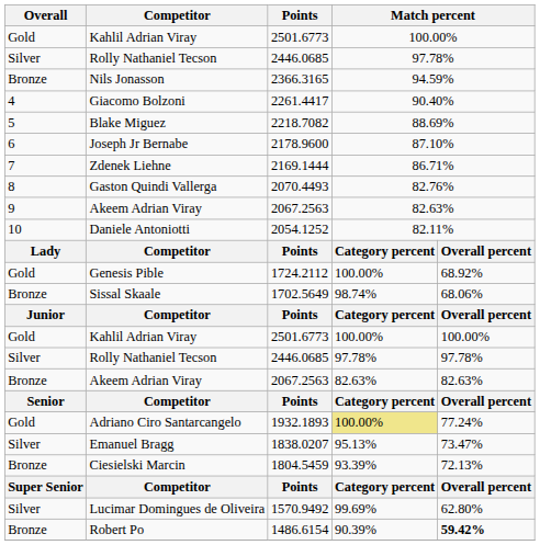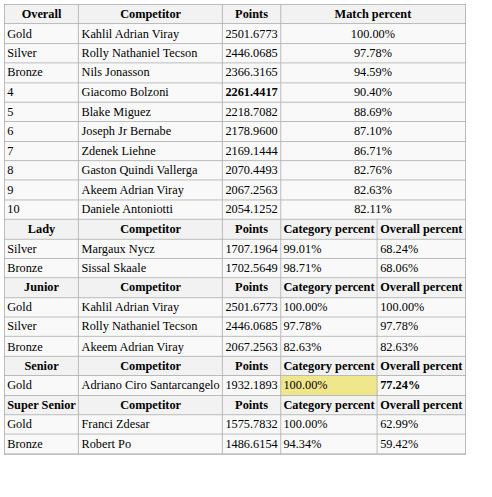Giacomo Bolzoni | Points: normal -> bold
- row: Gold | Genesis Pible | 1724.2112 | 100.00% | 68.92%
+ row: Silver | Margaux Nycz | 1707.1964 | 99.01% | 68.24%
Sissal Skaale | column 4: 98.74% -> 98.71%
Adriano Ciro Santarcangelo | column 5: normal -> bold
- row: Silver | Emanuel Bragg | 1838.0207 | 95.13% | 73.47%
- row: Bronze | Ciesielski Marcin | 1804.5459 | 93.39% | 72.13%
+ row: Gold | Franci Zdesar | 1575.7832 | 100.00% | 62.99%
- row: Silver | Lucimar Domingues de Oliveira | 1570.9492 | 99.69% | 62.80%
Robert Po | column 4: 90.39% -> 94.34%
Robert Po | column 5: bold -> normal
